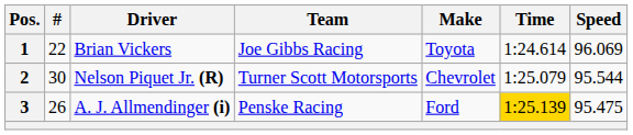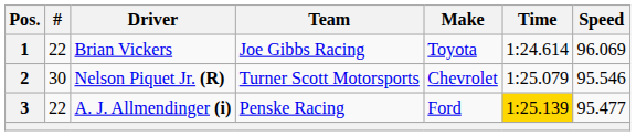2 | Speed: 95.544 -> 95.546
3 | #: 26 -> 22
3 | Speed: 95.475 -> 95.477
